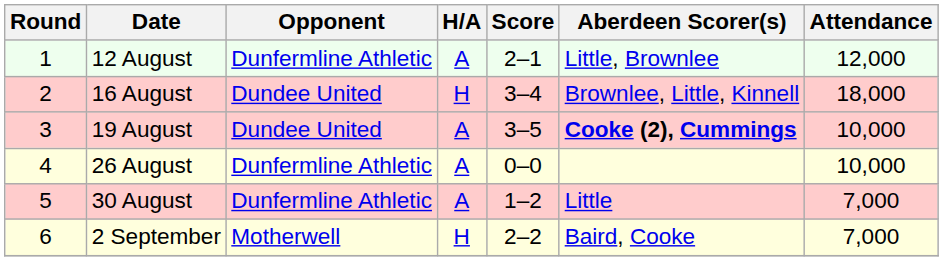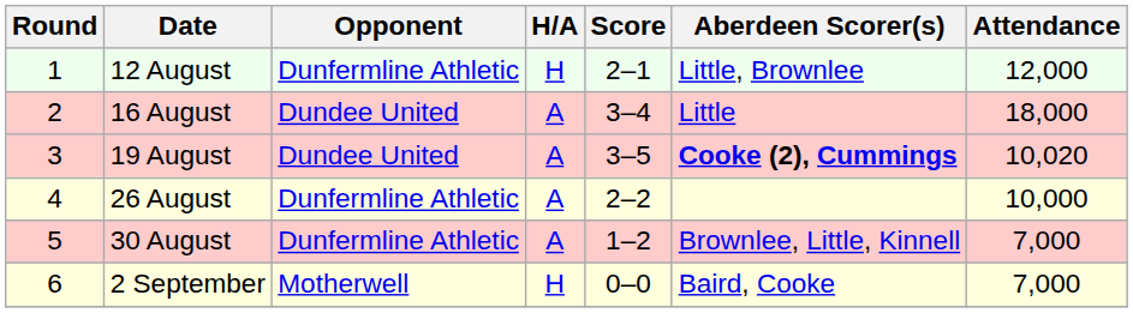12 August | H/A: A -> H
16 August | H/A: H -> A
16 August | Aberdeen Scorer(s): Brownlee, Little, Kinnell -> Little
19 August | Attendance: 10,000 -> 10,020
26 August | Score: 0–0 -> 2–2
30 August | Aberdeen Scorer(s): Little -> Brownlee, Little, Kinnell
2 September | Score: 2–2 -> 0–0
